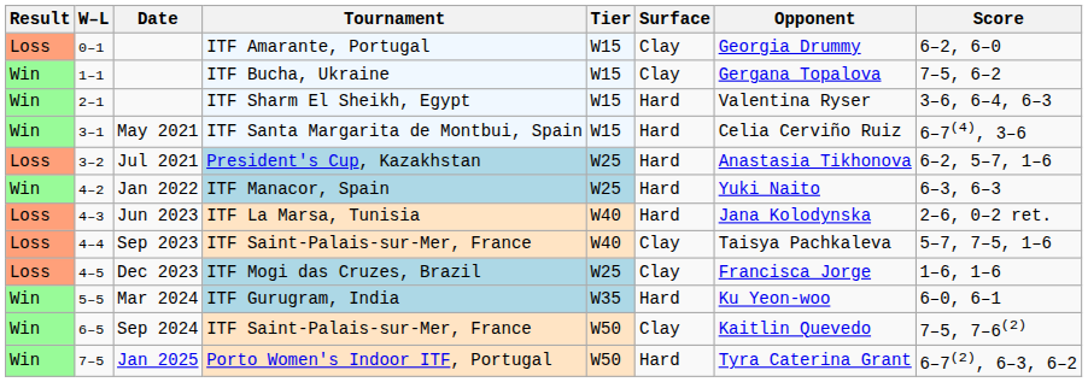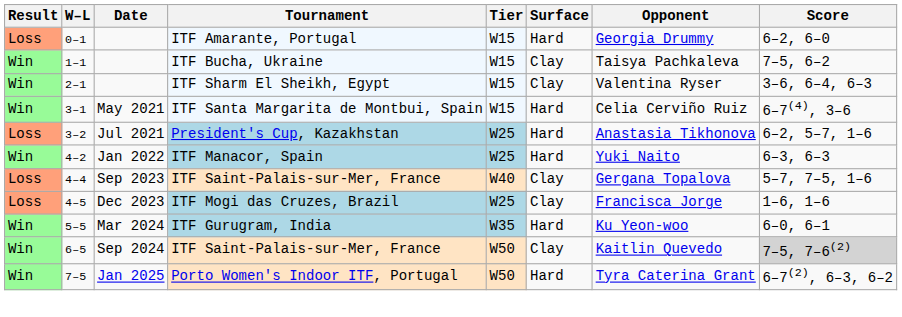ITF Amarante, Portugal | Surface: Clay -> Hard
ITF Bucha, Ukraine | Opponent: Gergana Topalova -> Taisya Pachkaleva
ITF Sharm El Sheikh, Egypt | Surface: Hard -> Clay
- row: Loss | 4–3 | Jun 2023 | ITF La Marsa, Tunisia | W40 | Hard | Jana Kolodynska | 2–6, 0–2 ret.
4–4 / ITF Saint-Palais-sur-Mer, France | Opponent: Taisya Pachkaleva -> Gergana Topalova
6–5 / ITF Saint-Palais-sur-Mer, France | Score: no background -> lightgrey background
